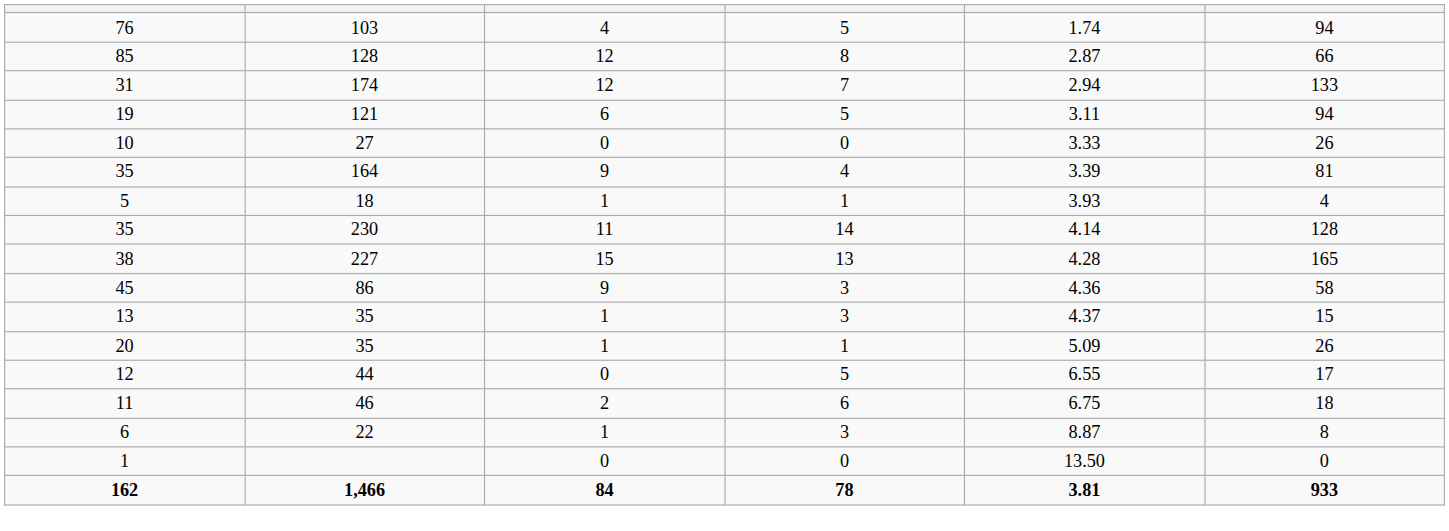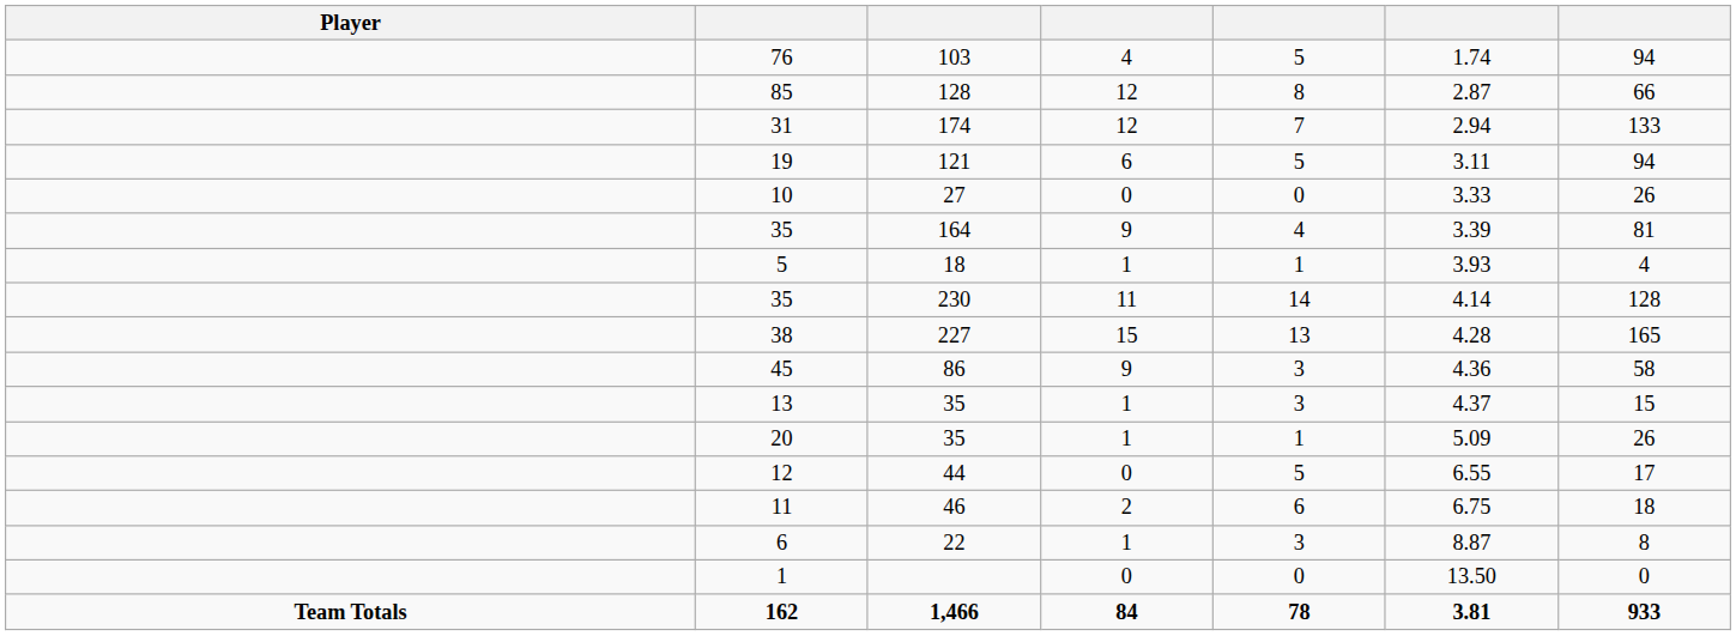+ column: Player | Team Totals
